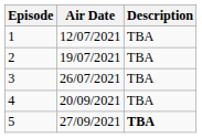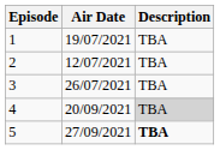1 | Air Date: 12/07/2021 -> 19/07/2021
2 | Air Date: 19/07/2021 -> 12/07/2021
4 | Description: no background -> lightgrey background
